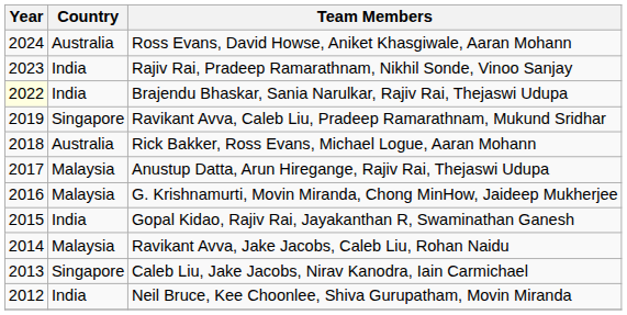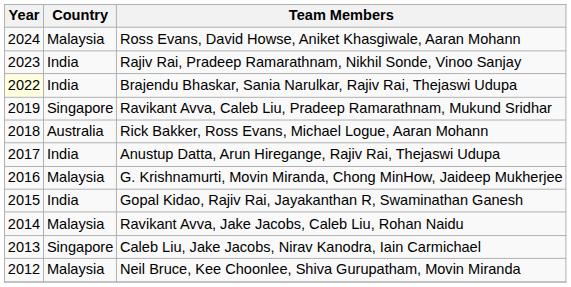Ross Evans, David Howse, Aniket Khasgiwale, Aaran Mohann | Country: Australia -> Malaysia
Anustup Datta, Arun Hiregange, Rajiv Rai, Thejaswi Udupa | Country: Malaysia -> India
Neil Bruce, Kee Choonlee, Shiva Gurupatham, Movin Miranda | Country: India -> Malaysia
